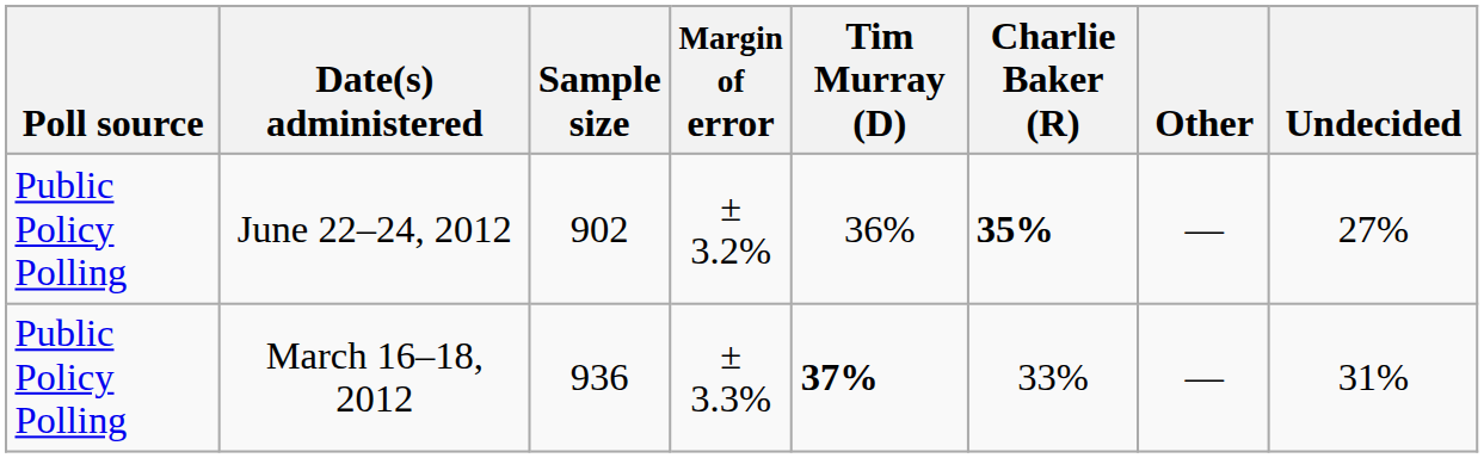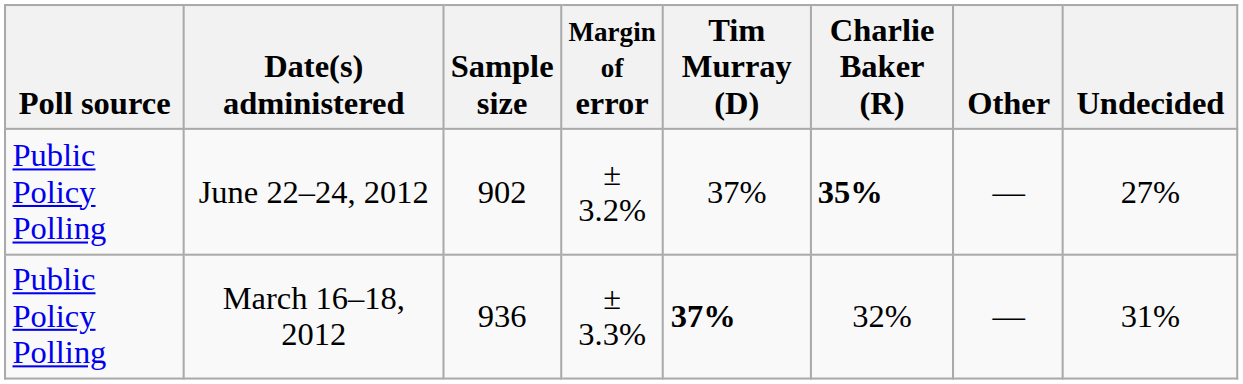June 22–24, 2012 | Tim Murray (D): 36% -> 37%
March 16–18, 2012 | Charlie Baker (R): 33% -> 32%
